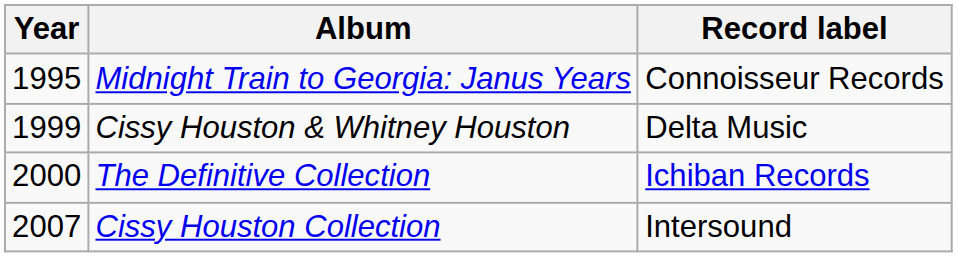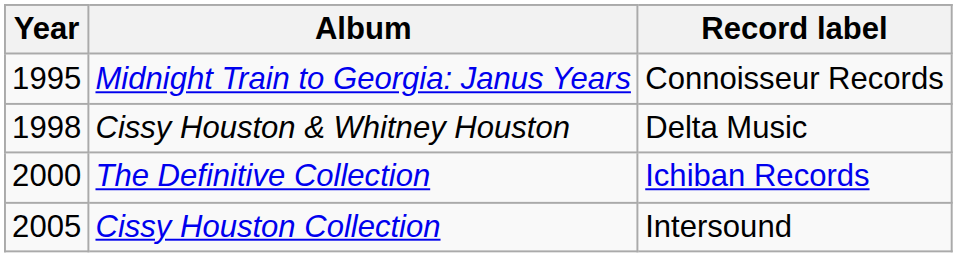Cissy Houston & Whitney Houston | Year: 1999 -> 1998
Cissy Houston Collection | Year: 2007 -> 2005
